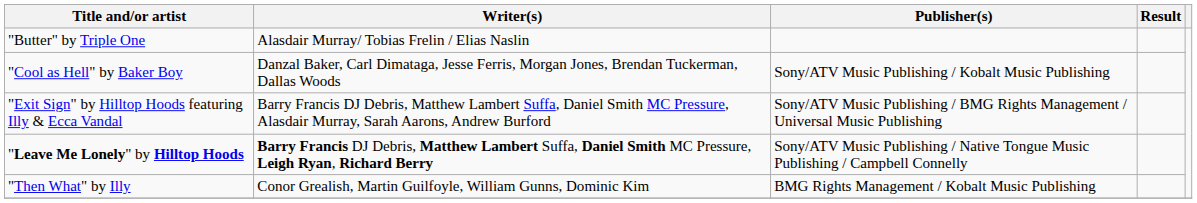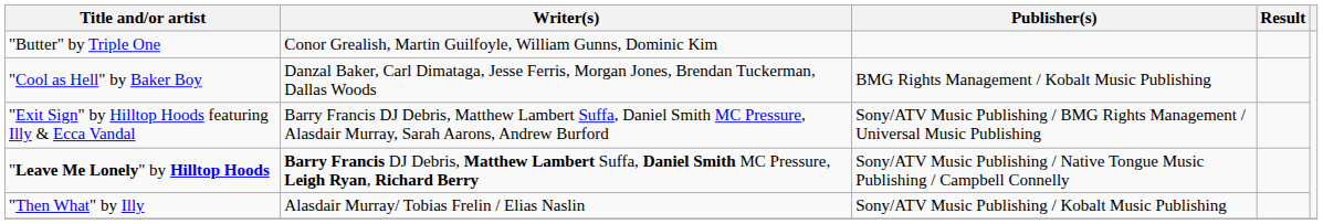"Butter" by Triple One | Writer(s): Alasdair Murray/ Tobias Frelin / Elias Naslin -> Conor Grealish, Martin Guilfoyle, William Gunns, Dominic Kim
"Cool as Hell" by Baker Boy | Publisher(s): Sony/ATV Music Publishing / Kobalt Music Publishing -> BMG Rights Management / Kobalt Music Publishing
"Then What" by Illy | Writer(s): Conor Grealish, Martin Guilfoyle, William Gunns, Dominic Kim -> Alasdair Murray/ Tobias Frelin / Elias Naslin
"Then What" by Illy | Publisher(s): BMG Rights Management / Kobalt Music Publishing -> Sony/ATV Music Publishing / Kobalt Music Publishing
